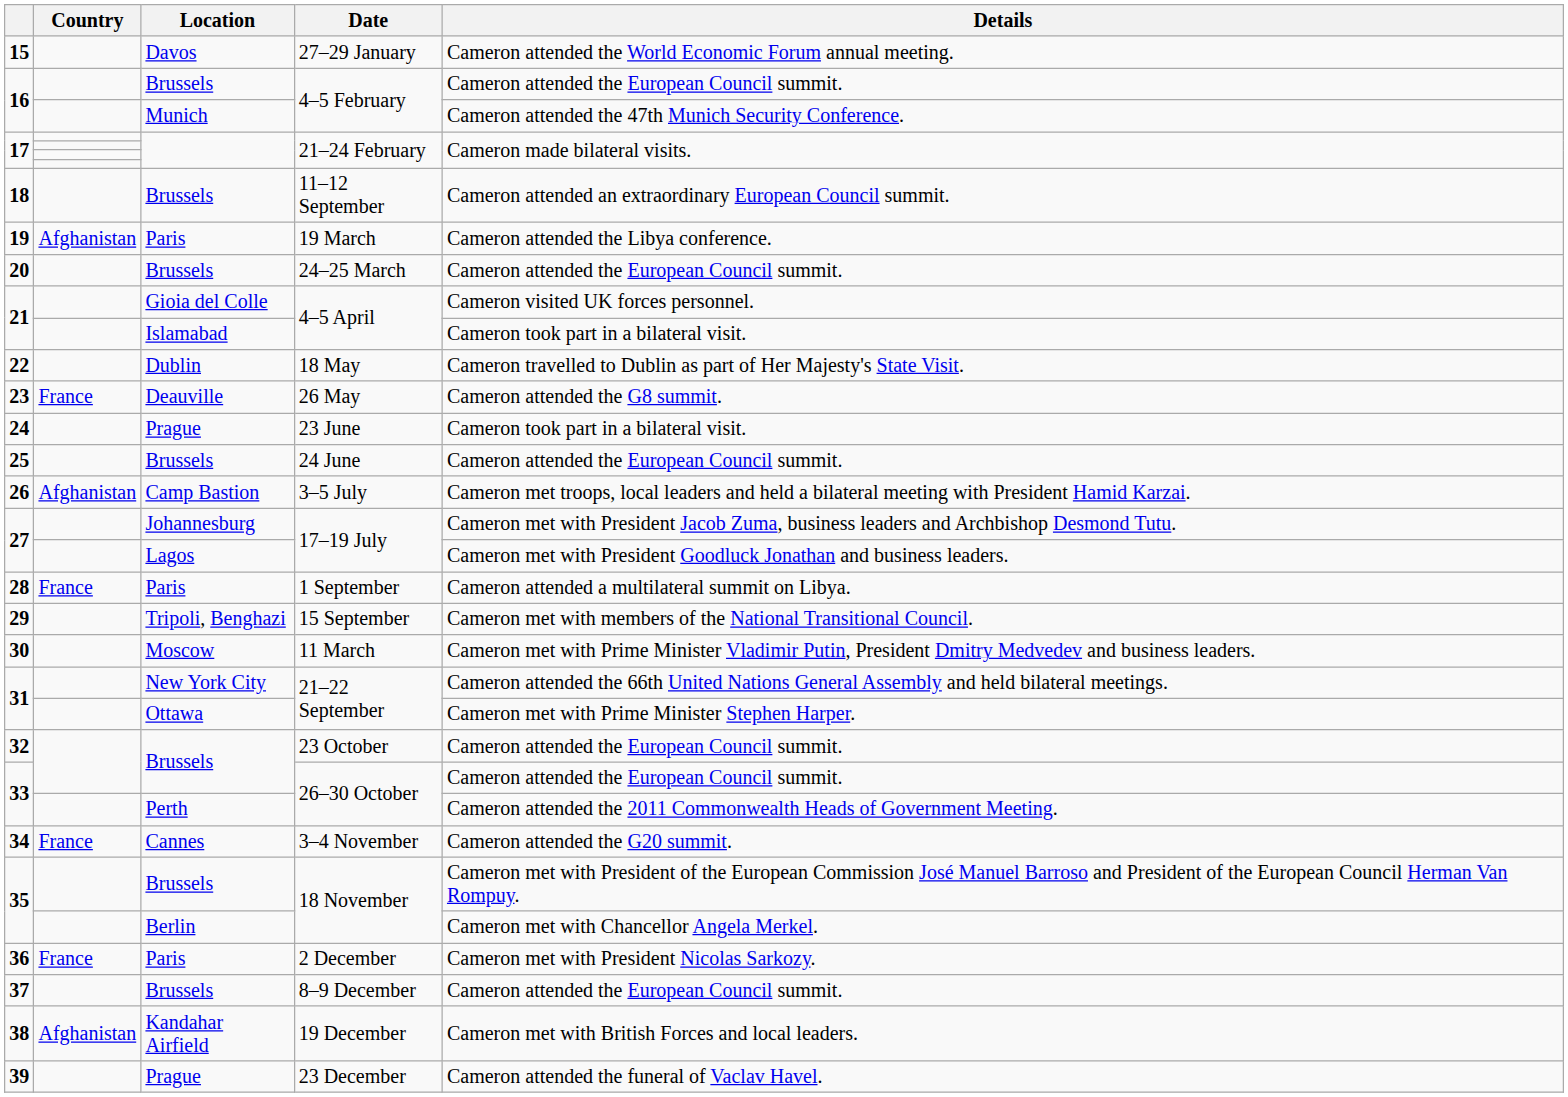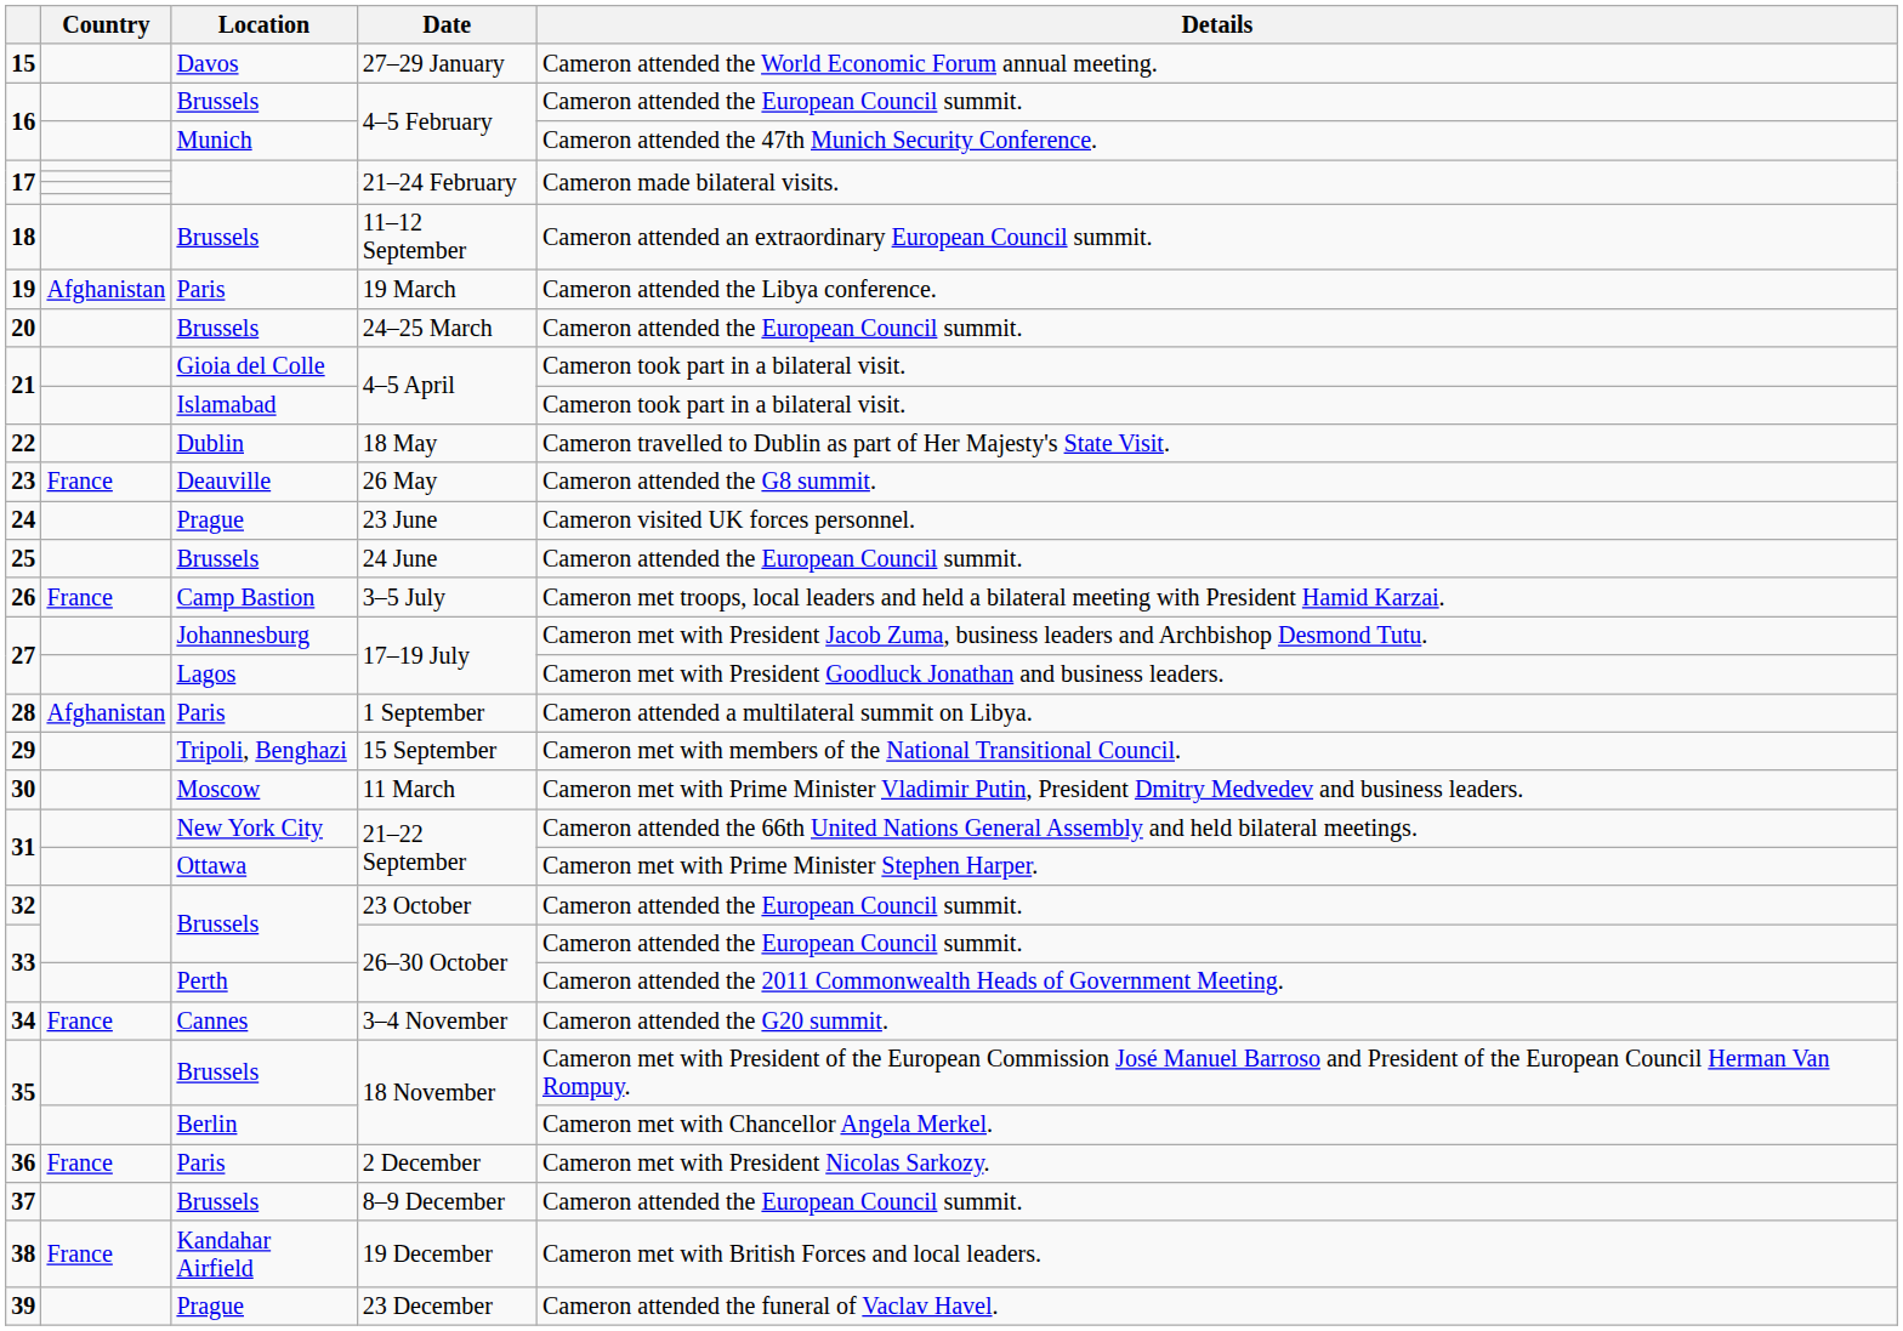21 / Gioia del Colle | Details: Cameron visited UK forces personnel. -> Cameron took part in a bilateral visit.
24 | Details: Cameron took part in a bilateral visit. -> Cameron visited UK forces personnel.
26 | Country: Afghanistan -> France
28 | Country: France -> Afghanistan
38 | Country: Afghanistan -> France
